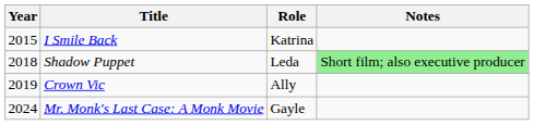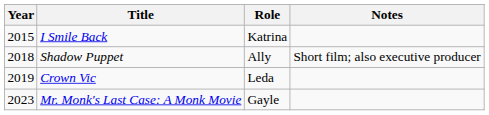Shadow Puppet | Role: Leda -> Ally
Shadow Puppet | Notes: lightgreen background -> no background
Crown Vic | Role: Ally -> Leda
Mr. Monk's Last Case: A Monk Movie | Year: 2024 -> 2023
